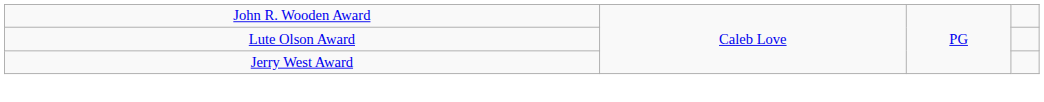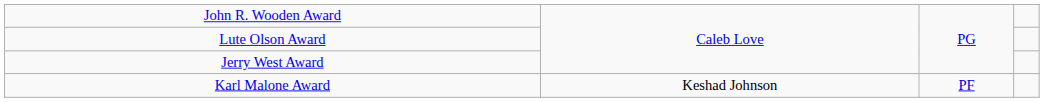+ row: Karl Malone Award | Keshad Johnson | PF
